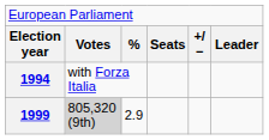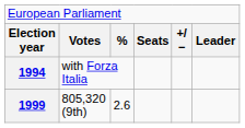1999 | column 2: lightgrey background -> no background
1999 | column 3: 2.9 -> 2.6
